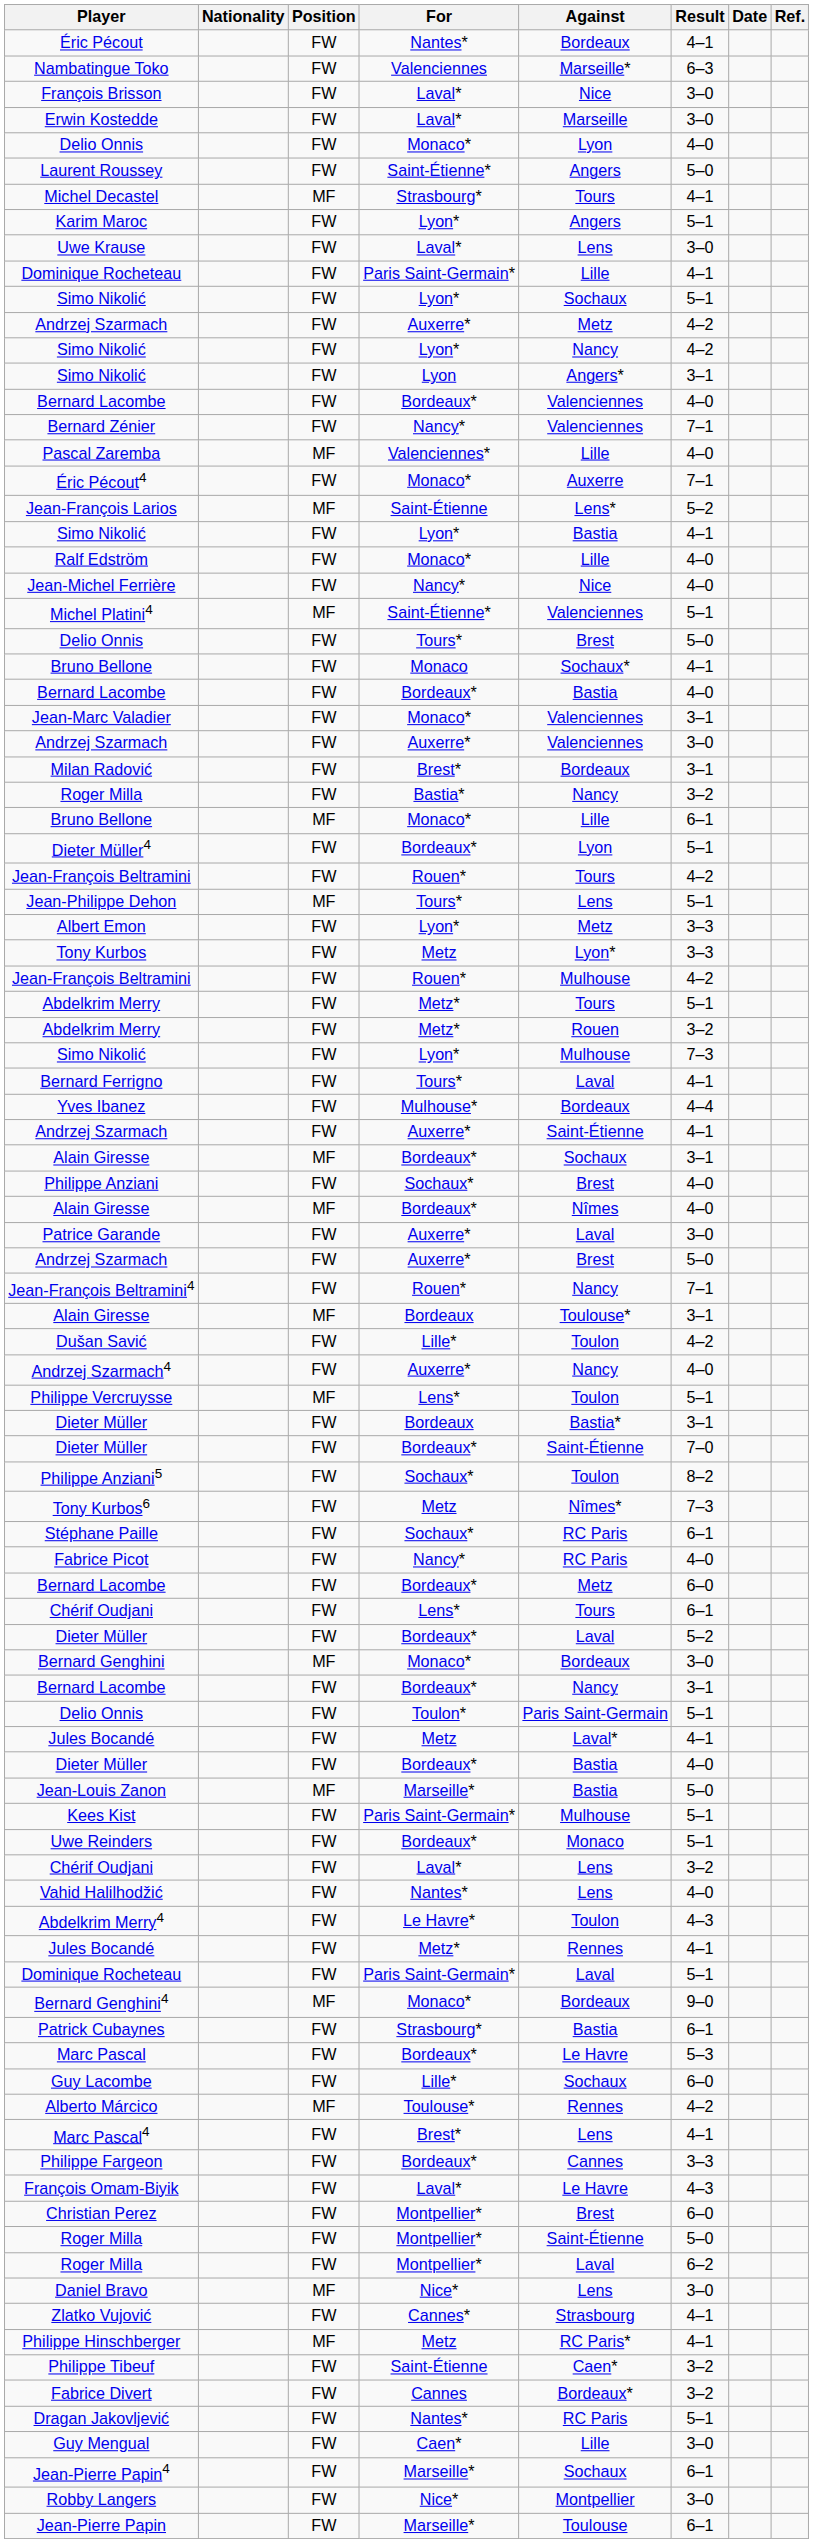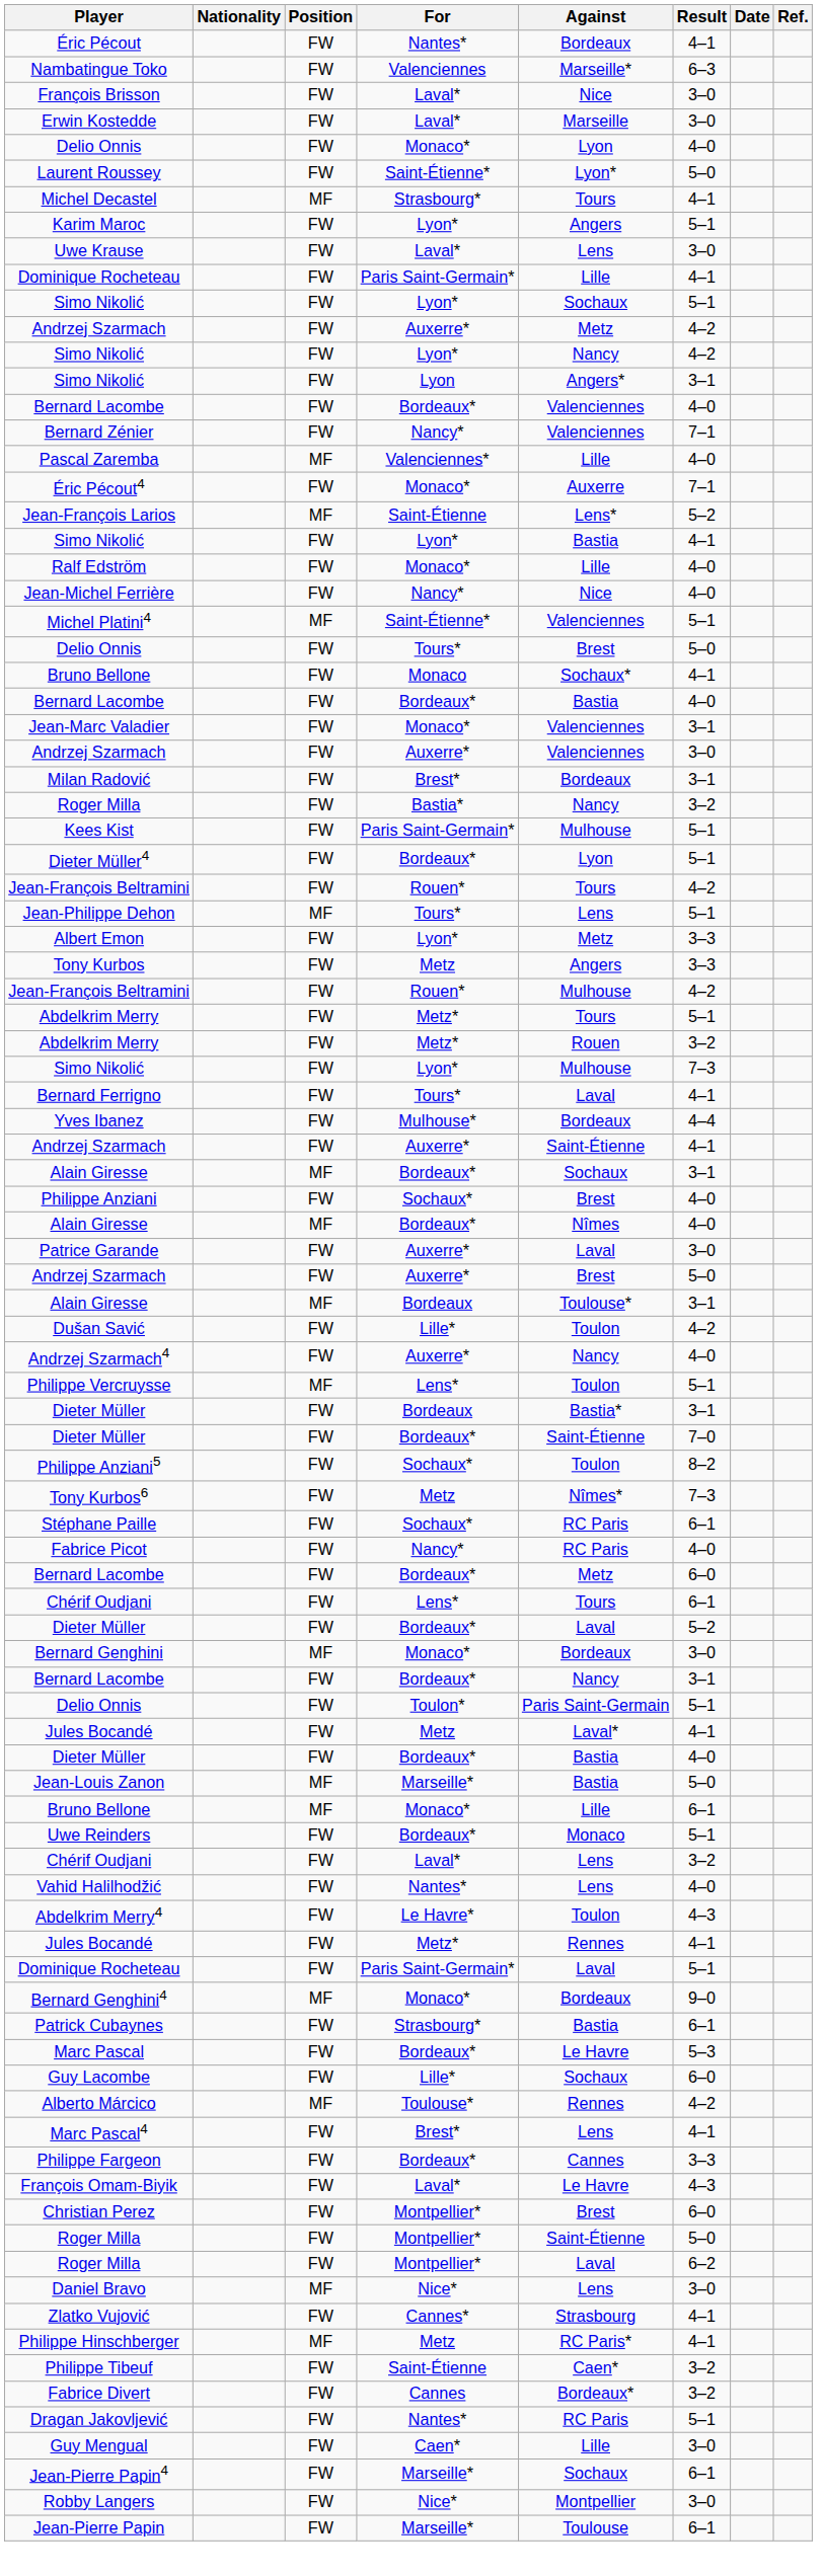Laurent Roussey | Against: Angers -> Lyon*
rows swapped: Kees Kist <-> Bruno Bellone / Monaco*
Tony Kurbos | Against: Lyon* -> Angers
- row: Jean-François Beltramini4 | FW | Rouen* | Nancy | 7–1
